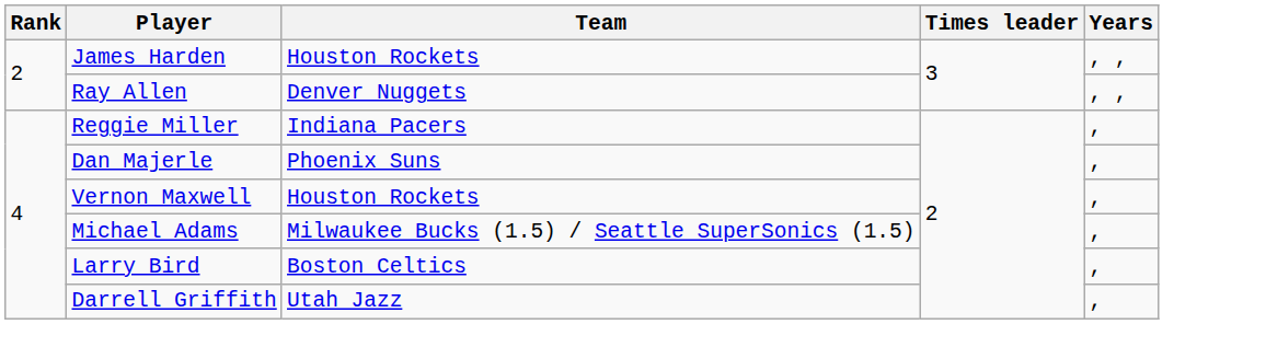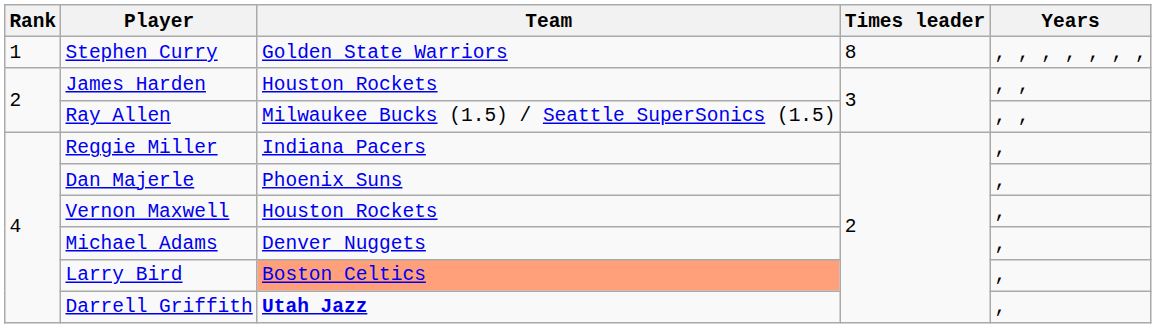+ row: 1 | Stephen Curry | Golden State Warriors | 8 | , , , , , , ,
Ray Allen | Team: Denver Nuggets -> Milwaukee Bucks (1.5) / Seattle SuperSonics (1.5)
Michael Adams | Team: Milwaukee Bucks (1.5) / Seattle SuperSonics (1.5) -> Denver Nuggets
Larry Bird | Team: no background -> lightsalmon background
Darrell Griffith | Team: normal -> bold
